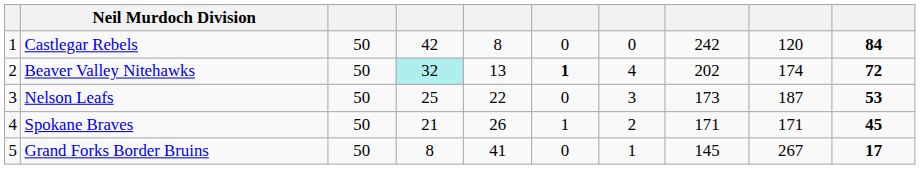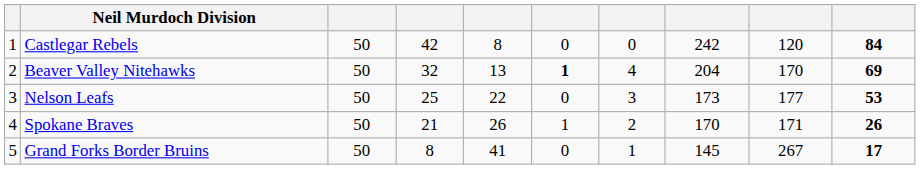Beaver Valley Nitehawks | column 4: paleturquoise background -> no background
Beaver Valley Nitehawks | column 8: 202 -> 204
Beaver Valley Nitehawks | column 9: 174 -> 170
Beaver Valley Nitehawks | column 10: 72 -> 69
Nelson Leafs | column 9: 187 -> 177
Spokane Braves | column 8: 171 -> 170
Spokane Braves | column 10: 45 -> 26
